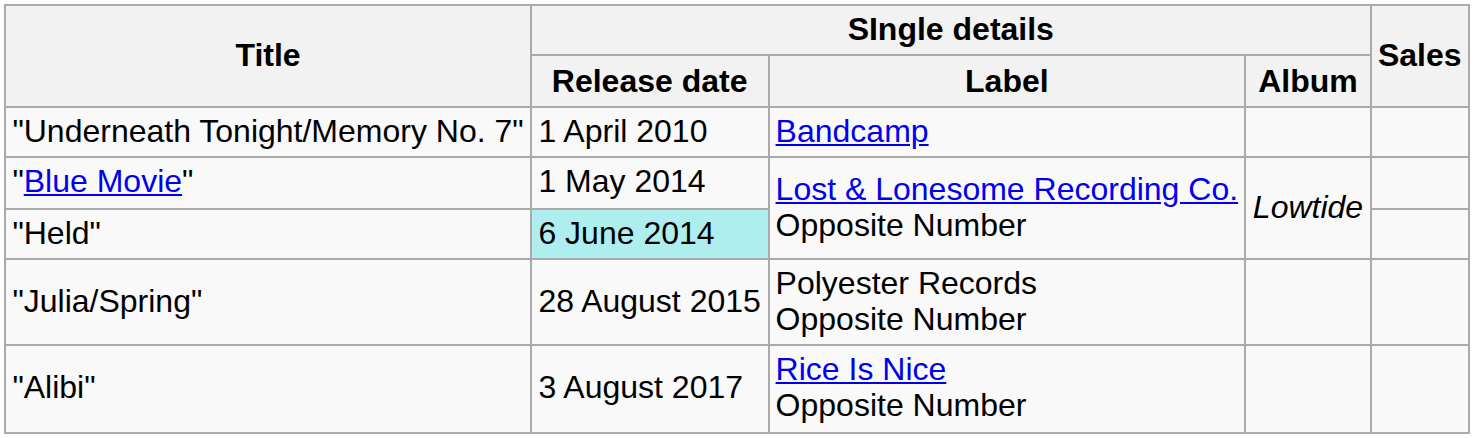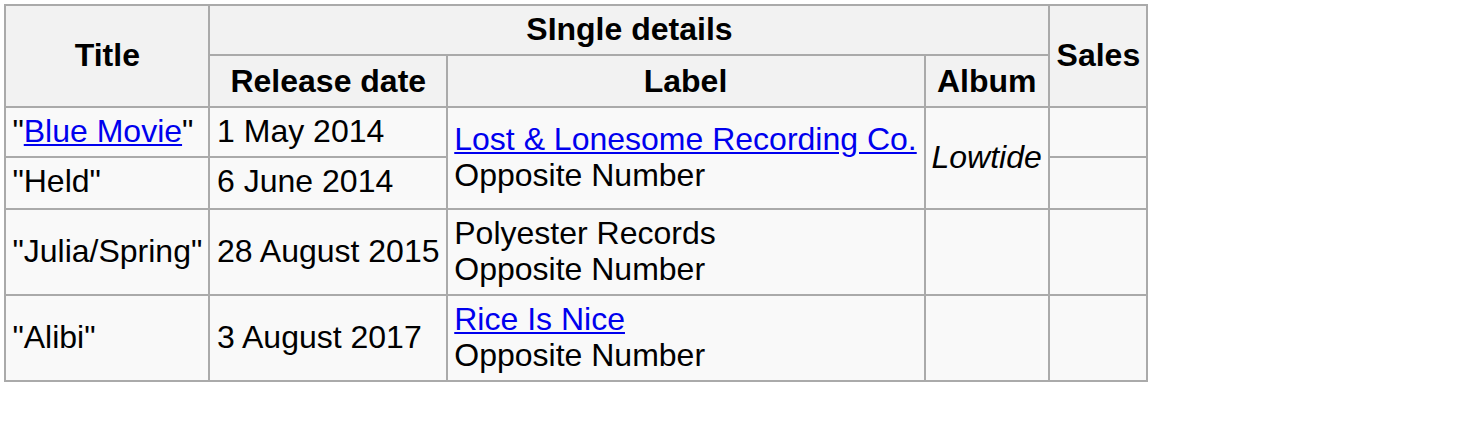- row: "Underneath Tonight/Memory No. 7" | 1 April 2010 | Bandcamp
"Held" | SIngle details / Release date: paleturquoise background -> no background
